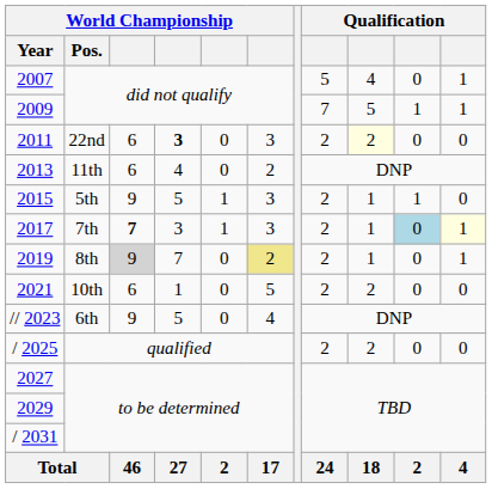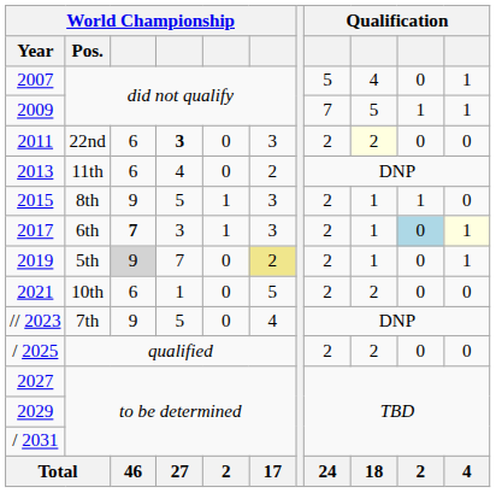2015 | World Championship / Pos.: 5th -> 8th
2017 | World Championship / Pos.: 7th -> 6th
2019 | World Championship / Pos.: 8th -> 5th
// 2023 | World Championship / Pos.: 6th -> 7th
